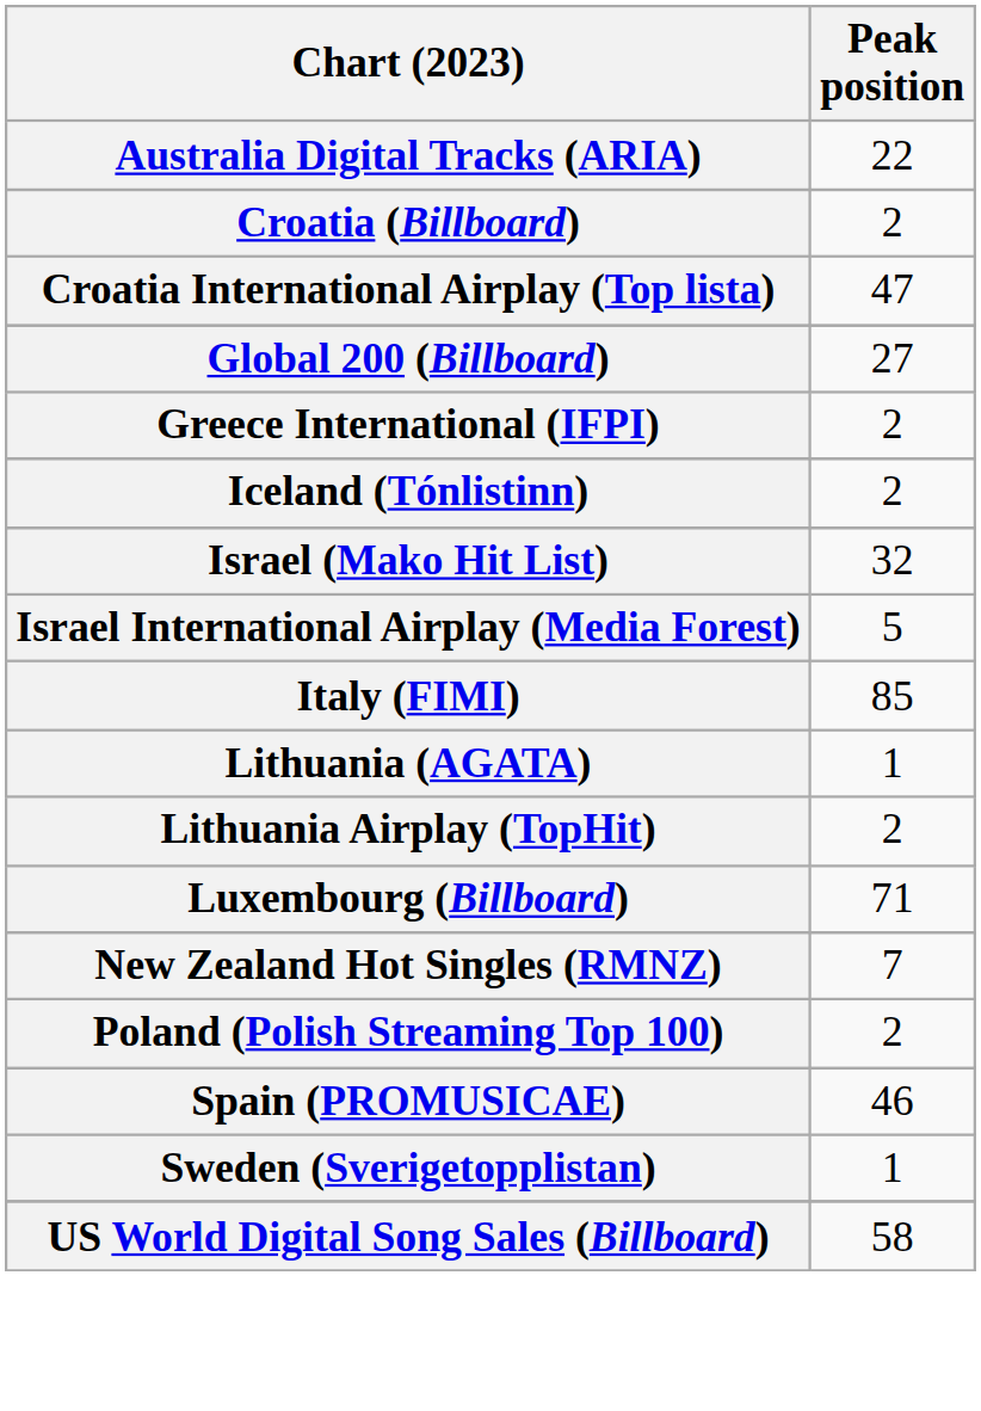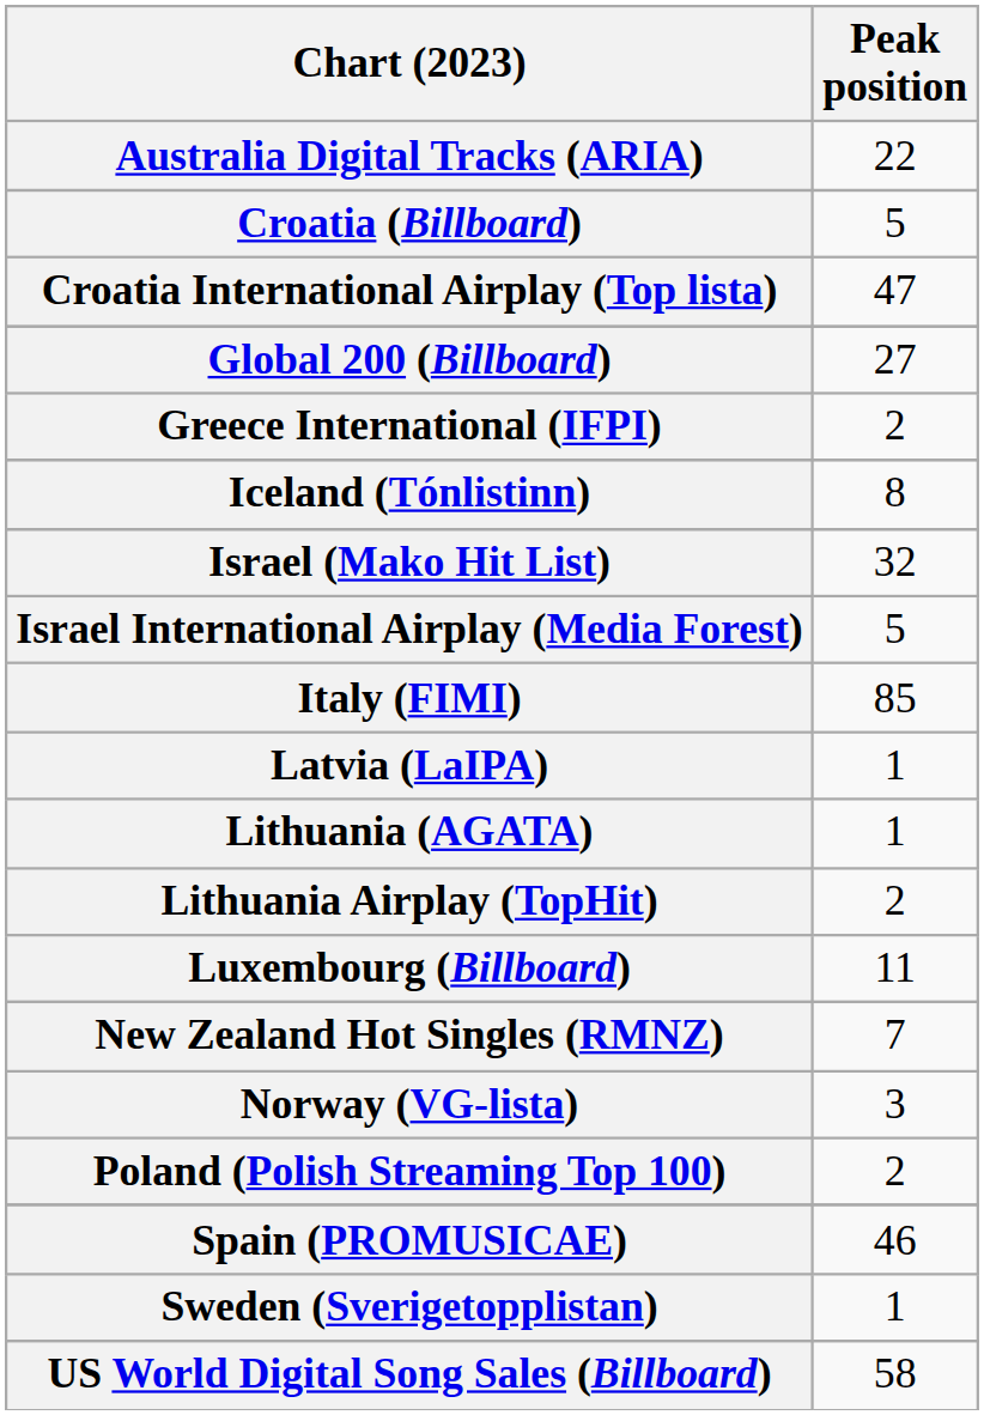Croatia (Billboard) | Peak position: 2 -> 5
Iceland (Tónlistinn) | Peak position: 2 -> 8
+ row: Latvia (LaIPA) | 1
Luxembourg (Billboard) | Peak position: 71 -> 11
+ row: Norway (VG-lista) | 3
